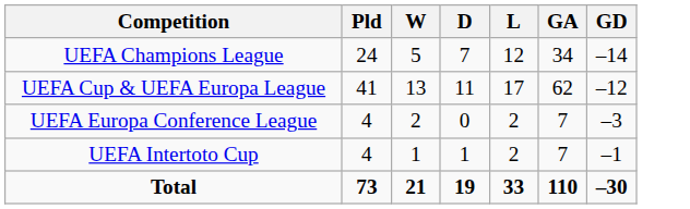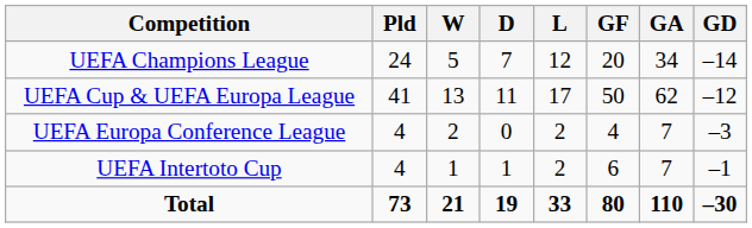+ column: GF | 20 | 50 | 4 | 6 | 80
